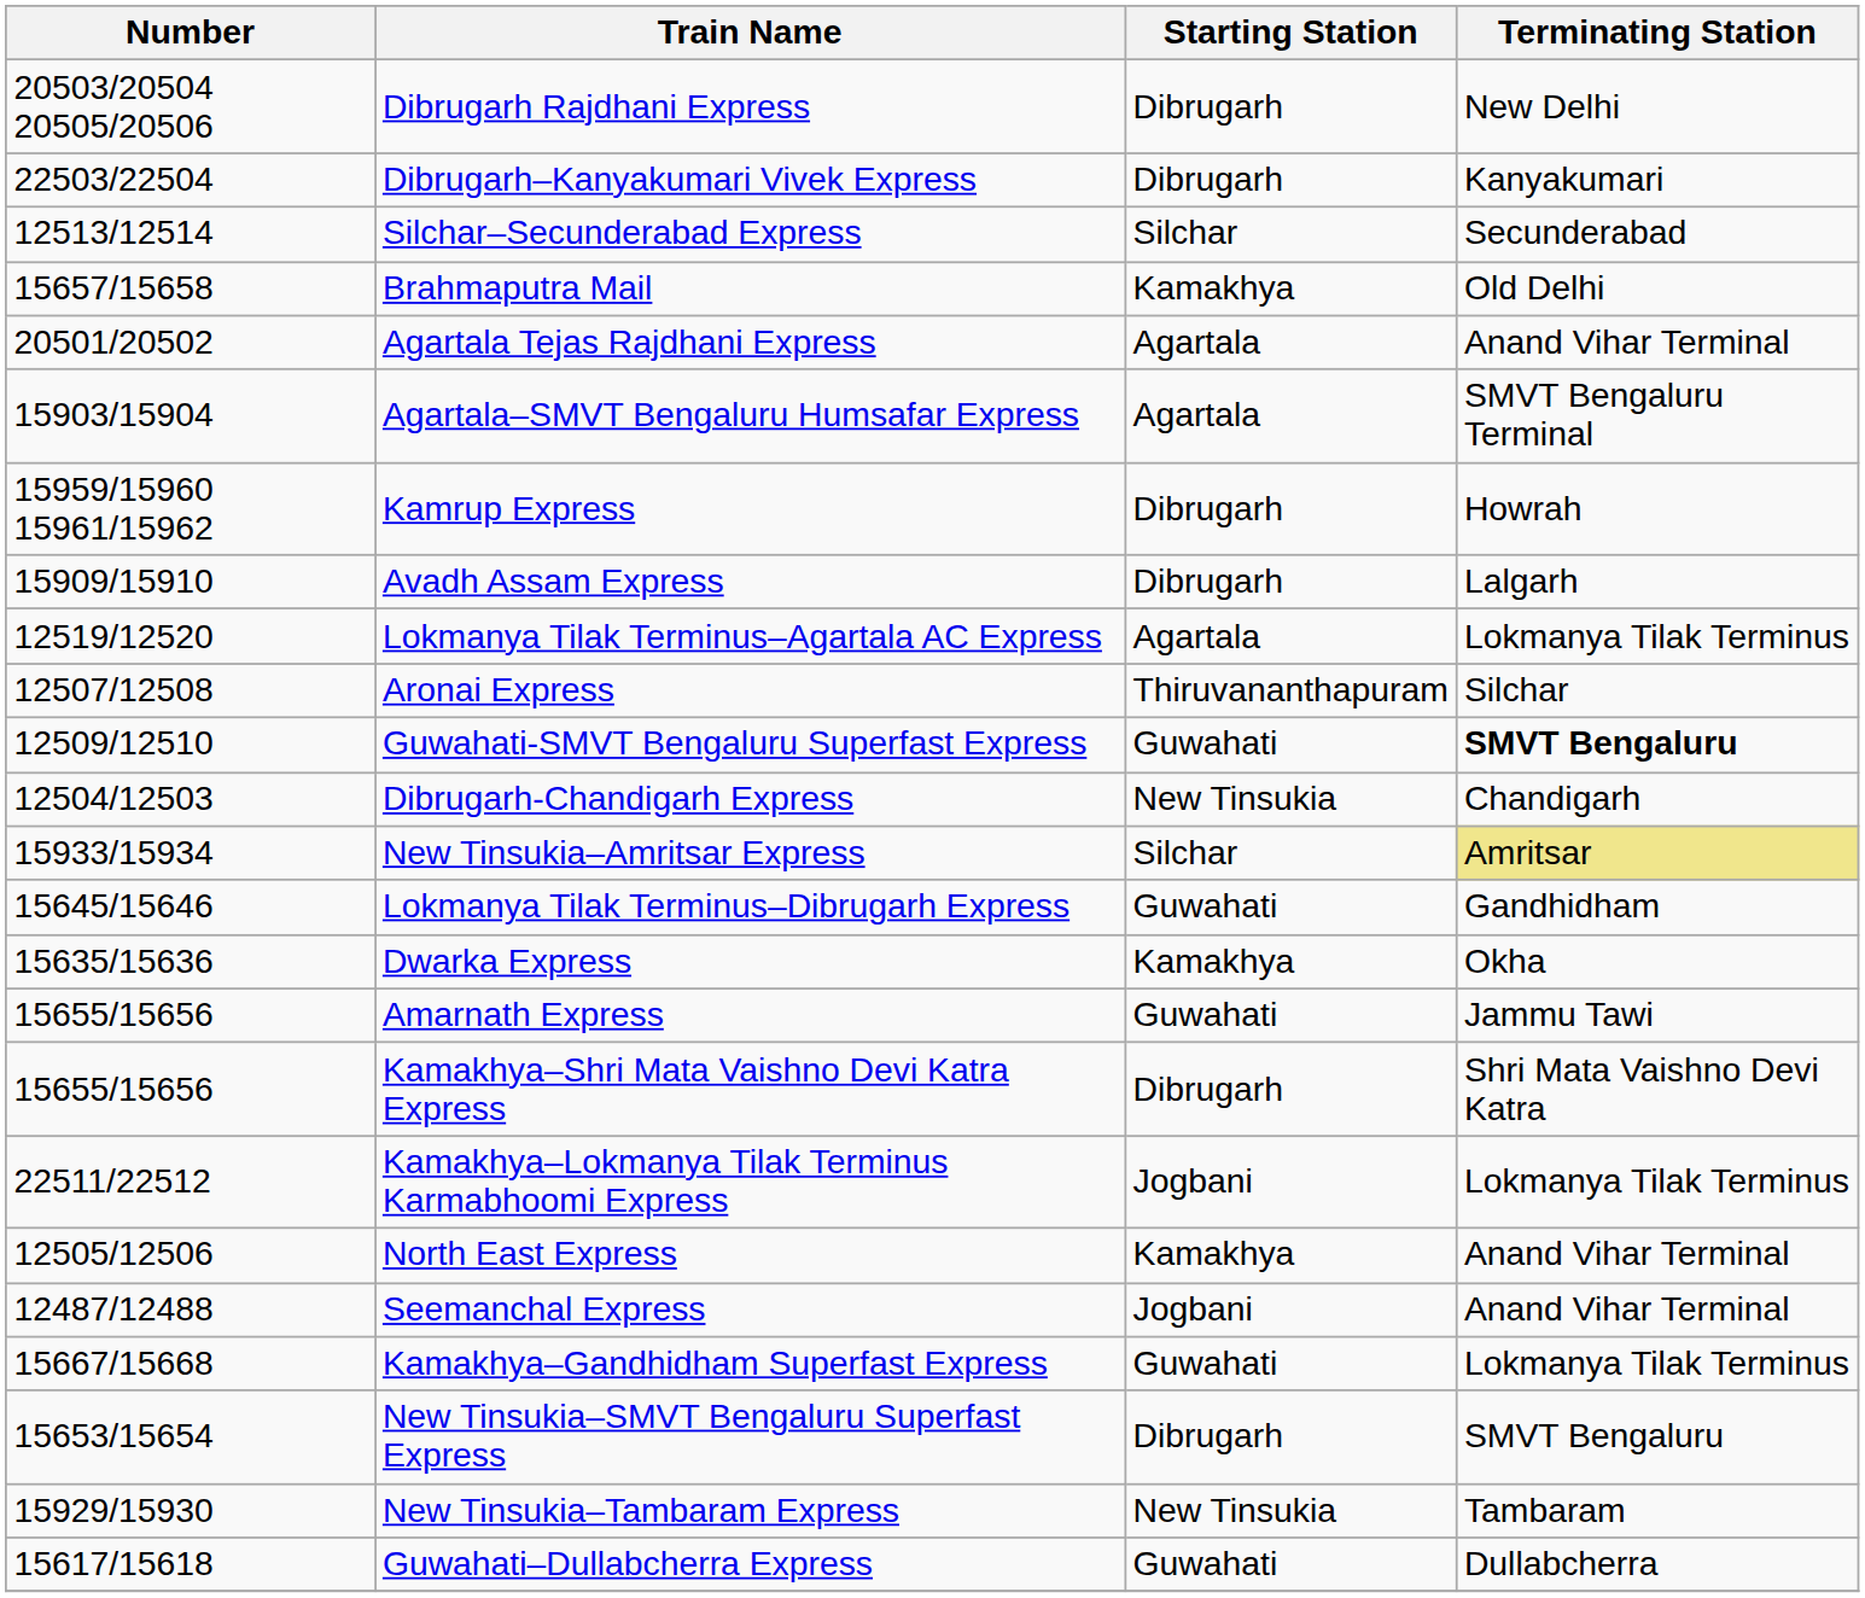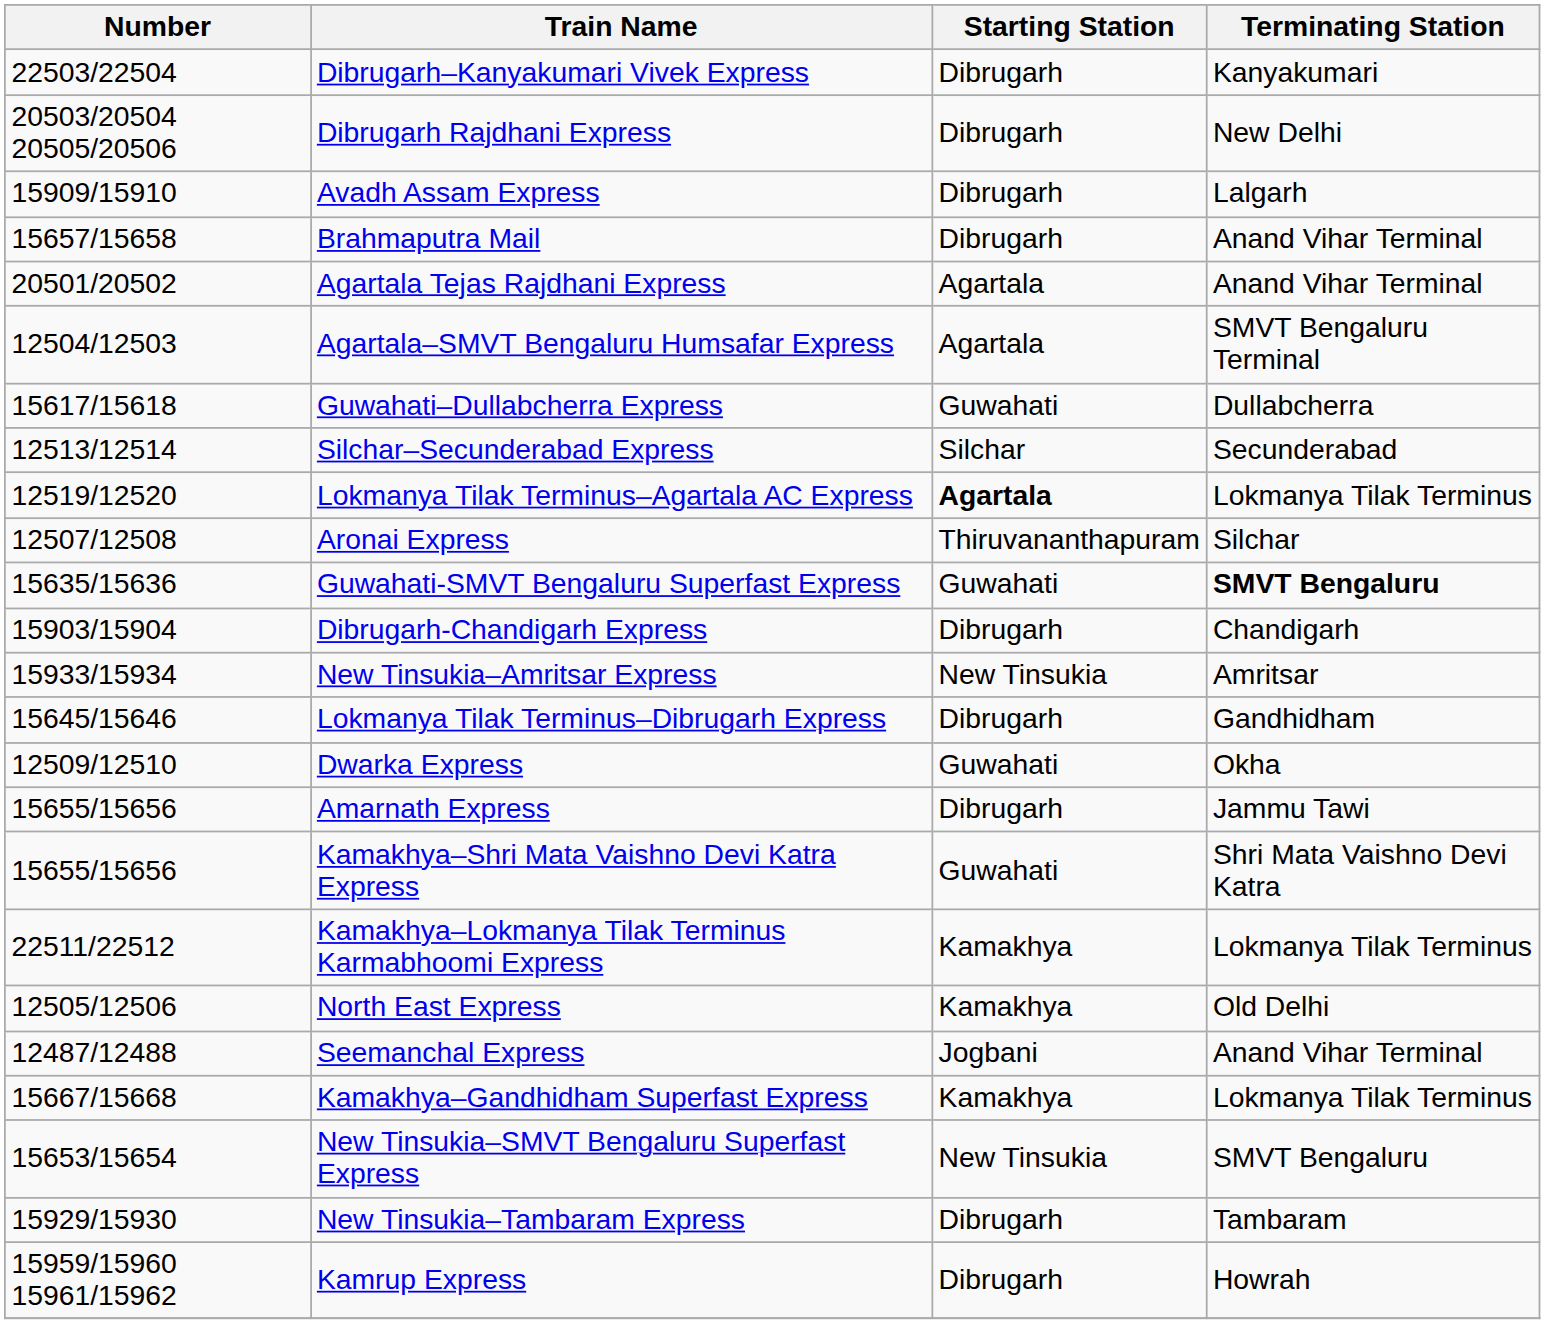rows swapped: Dibrugarh Rajdhani Express <-> Dibrugarh–Kanyakumari Vivek Express
rows swapped: Avadh Assam Express <-> Silchar–Secunderabad Express
Brahmaputra Mail | Starting Station: Kamakhya -> Dibrugarh
Brahmaputra Mail | Terminating Station: Old Delhi -> Anand Vihar Terminal
Agartala–SMVT Bengaluru Humsafar Express | Number: 15903/15904 -> 12504/12503
rows swapped: Kamrup Express <-> Guwahati–Dullabcherra Express
Lokmanya Tilak Terminus–Agartala AC Express | Starting Station: normal -> bold
Guwahati-SMVT Bengaluru Superfast Express | Number: 12509/12510 -> 15635/15636
Dibrugarh-Chandigarh Express | Number: 12504/12503 -> 15903/15904
Dibrugarh-Chandigarh Express | Starting Station: New Tinsukia -> Dibrugarh
New Tinsukia–Amritsar Express | Starting Station: Silchar -> New Tinsukia
New Tinsukia–Amritsar Express | Terminating Station: khaki background -> no background
Lokmanya Tilak Terminus–Dibrugarh Express | Starting Station: Guwahati -> Dibrugarh
Dwarka Express | Number: 15635/15636 -> 12509/12510
Dwarka Express | Starting Station: Kamakhya -> Guwahati
Amarnath Express | Starting Station: Guwahati -> Dibrugarh
Kamakhya–Shri Mata Vaishno Devi Katra Express | Starting Station: Dibrugarh -> Guwahati
Kamakhya–Lokmanya Tilak Terminus Karmabhoomi Express | Starting Station: Jogbani -> Kamakhya
North East Express | Terminating Station: Anand Vihar Terminal -> Old Delhi
Kamakhya–Gandhidham Superfast Express | Starting Station: Guwahati -> Kamakhya
New Tinsukia–SMVT Bengaluru Superfast Express | Starting Station: Dibrugarh -> New Tinsukia
New Tinsukia–Tambaram Express | Starting Station: New Tinsukia -> Dibrugarh
